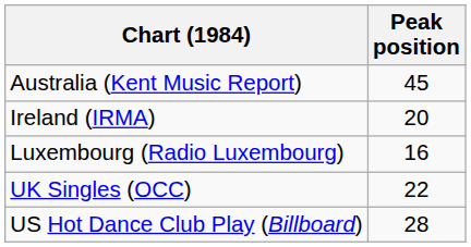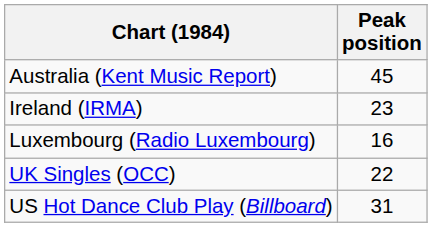Ireland (IRMA) | Peak position: 20 -> 23
US Hot Dance Club Play (Billboard) | Peak position: 28 -> 31
